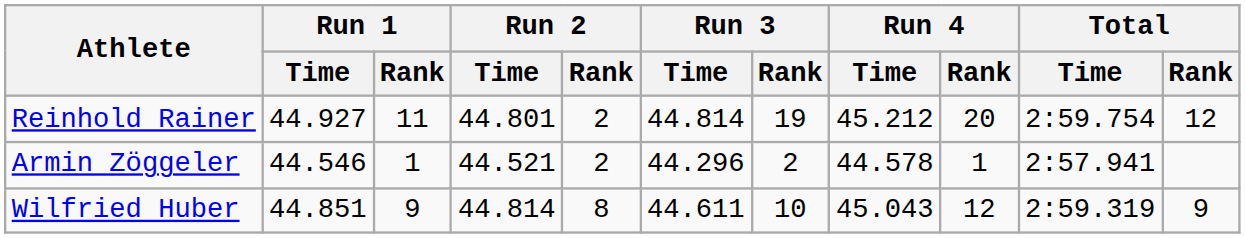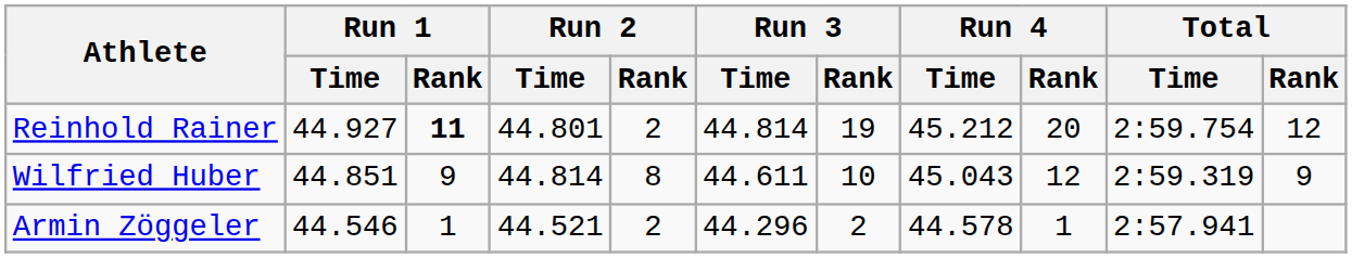Reinhold Rainer | Run 1 / Rank: normal -> bold
rows swapped: Wilfried Huber <-> Armin Zöggeler
